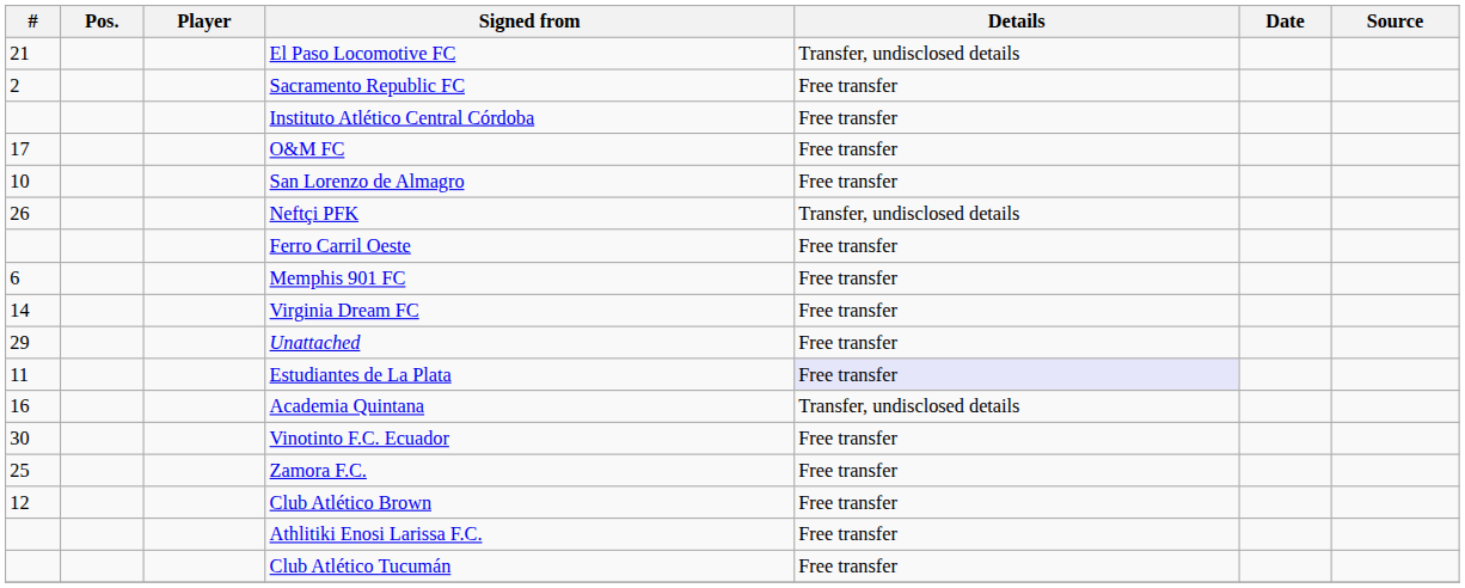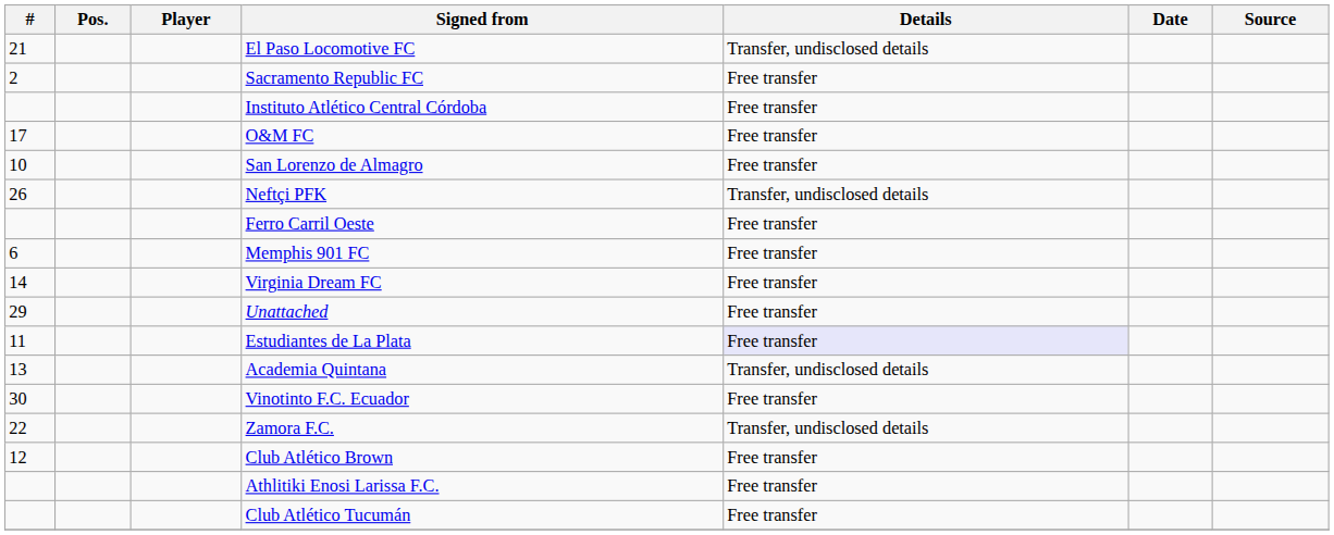Academia Quintana | #: 16 -> 13
Zamora F.C. | #: 25 -> 22
Zamora F.C. | Details: Free transfer -> Transfer, undisclosed details
